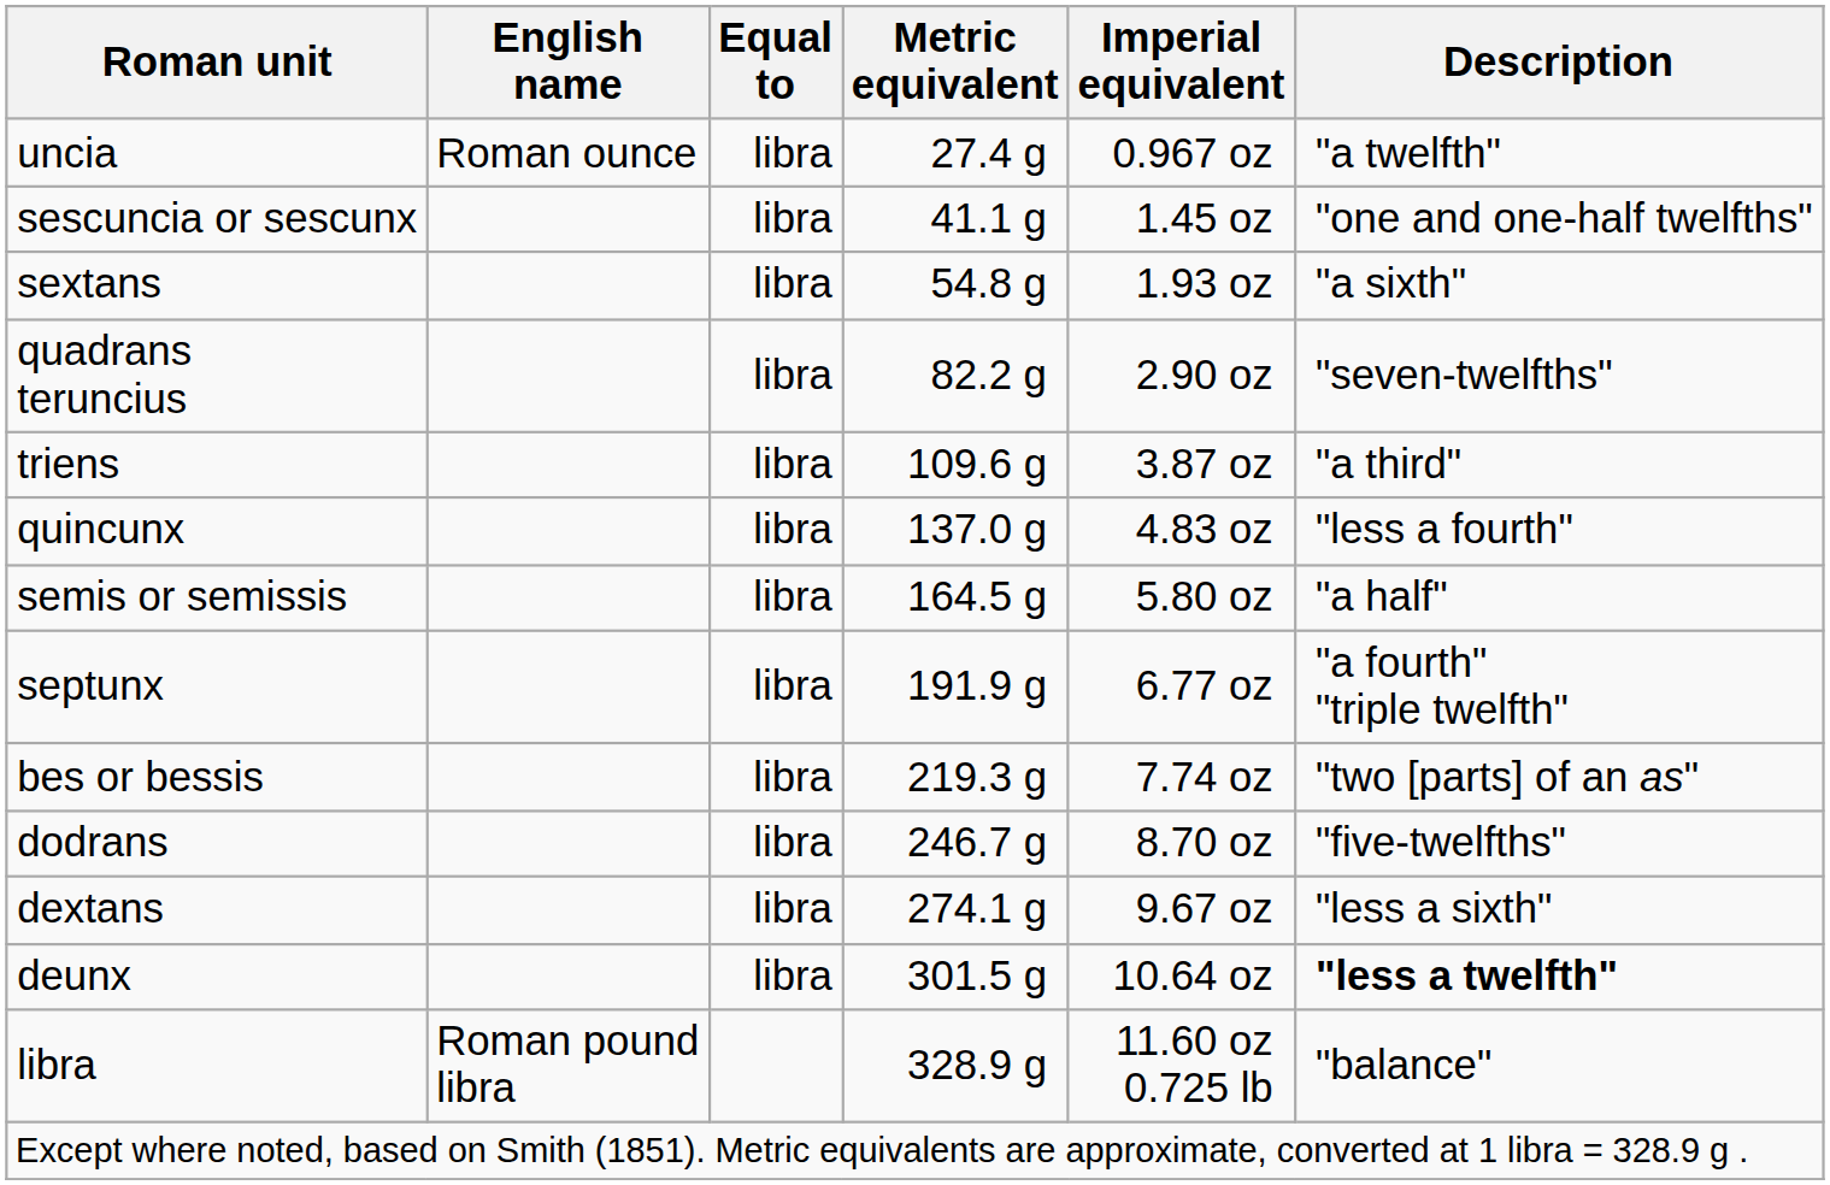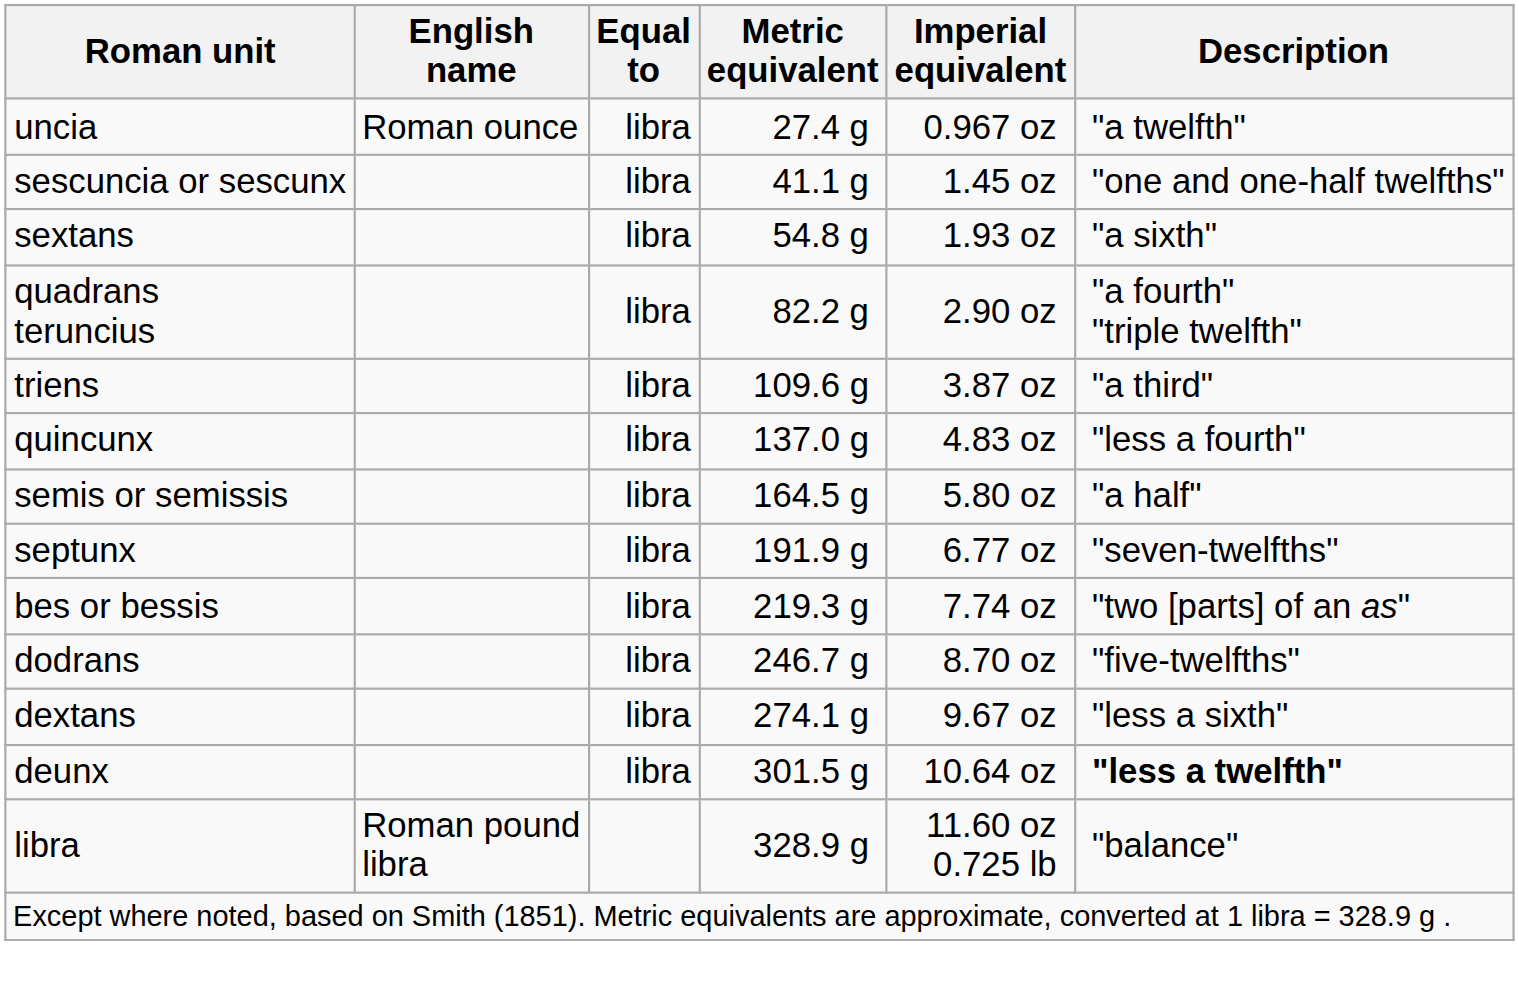quadrans teruncius | Description: "seven-twelfths" -> "a fourth" "triple twelfth"
septunx | Description: "a fourth" "triple twelfth" -> "seven-twelfths"
